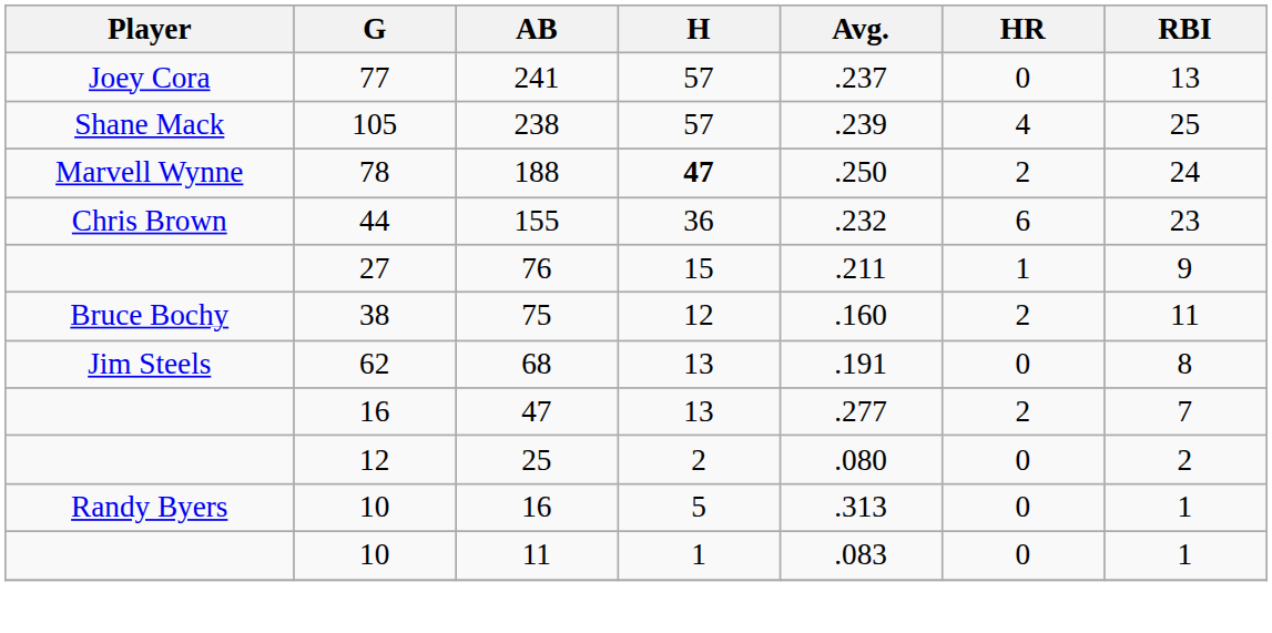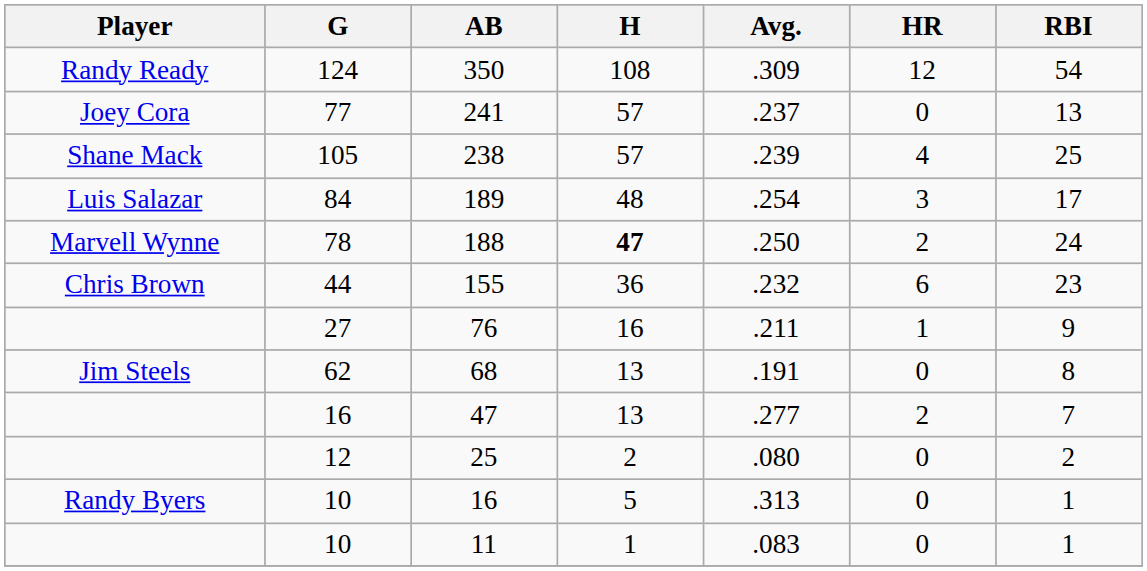+ row: Randy Ready | 124 | 350 | 108 | .309 | 12 | 54
+ row: Luis Salazar | 84 | 189 | 48 | .254 | 3 | 17
76 | H: 15 -> 16
- row: Bruce Bochy | 38 | 75 | 12 | .160 | 2 | 11
